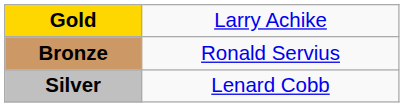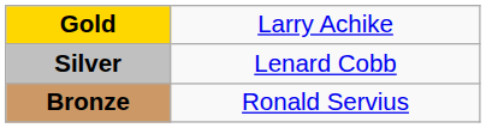rows swapped: Silver <-> Bronze
